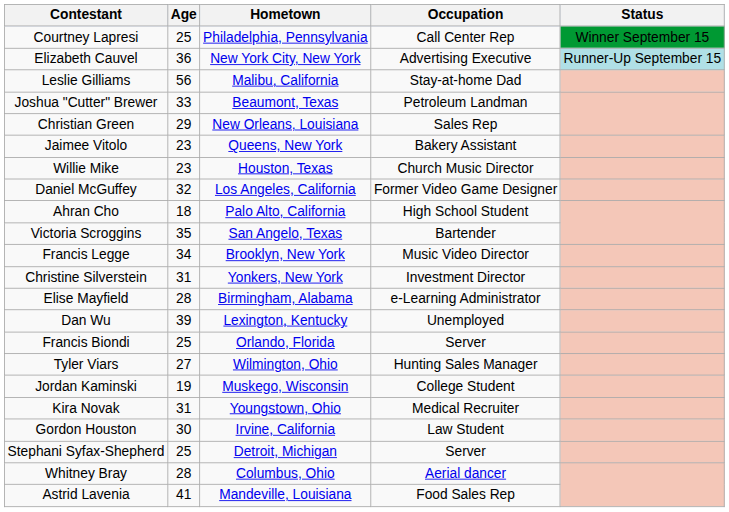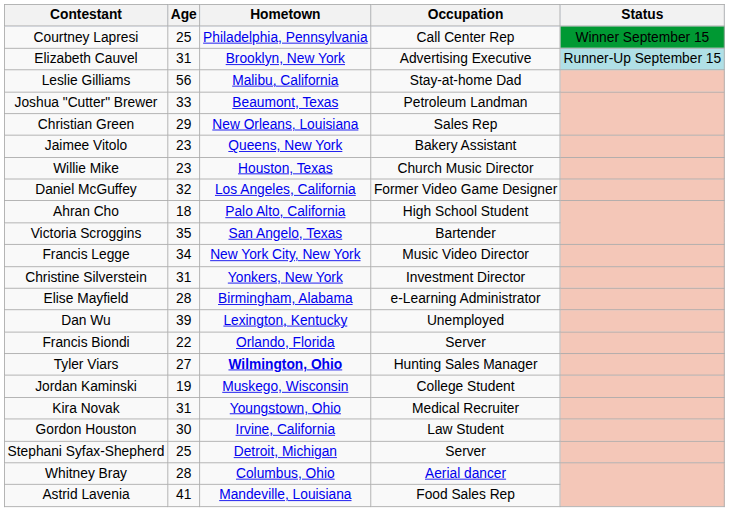Elizabeth Cauvel | Age: 36 -> 31
Elizabeth Cauvel | Hometown: New York City, New York -> Brooklyn, New York
Francis Legge | Hometown: Brooklyn, New York -> New York City, New York
Francis Biondi | Age: 25 -> 22
Tyler Viars | Hometown: normal -> bold
